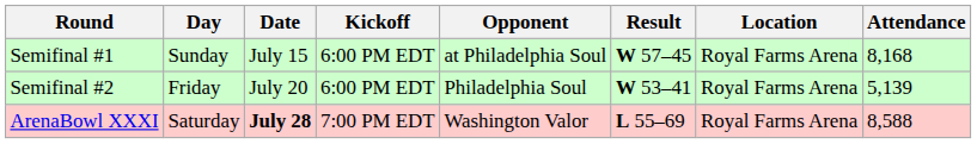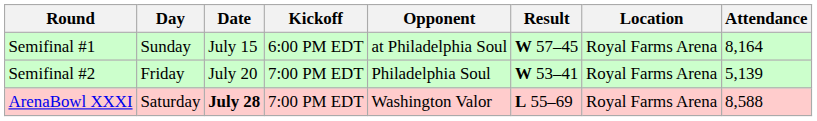Semifinal #1 | Attendance: 8,168 -> 8,164
Semifinal #2 | Kickoff: 6:00 PM EDT -> 7:00 PM EDT
